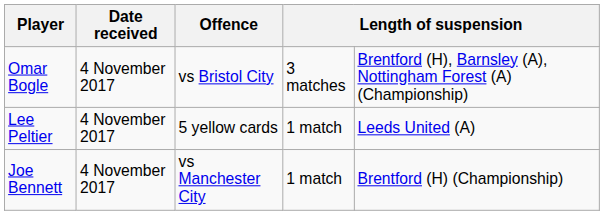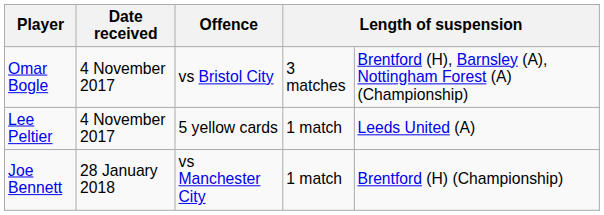Joe Bennett | Date received: 4 November 2017 -> 28 January 2018
